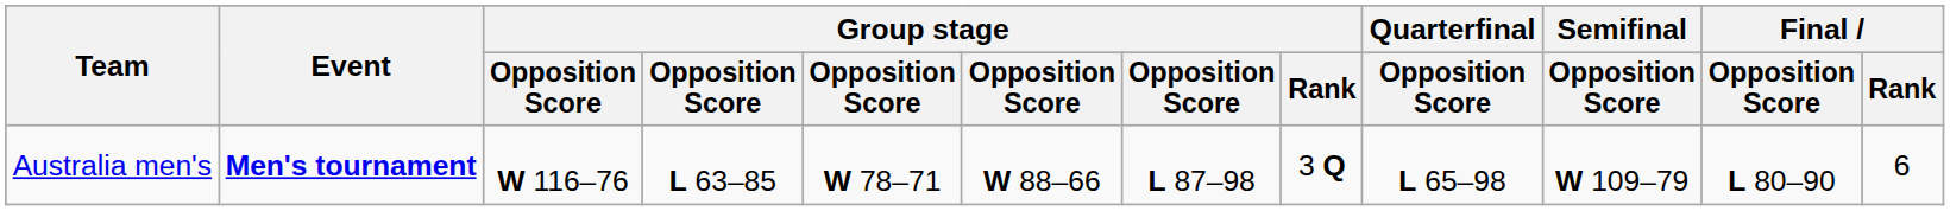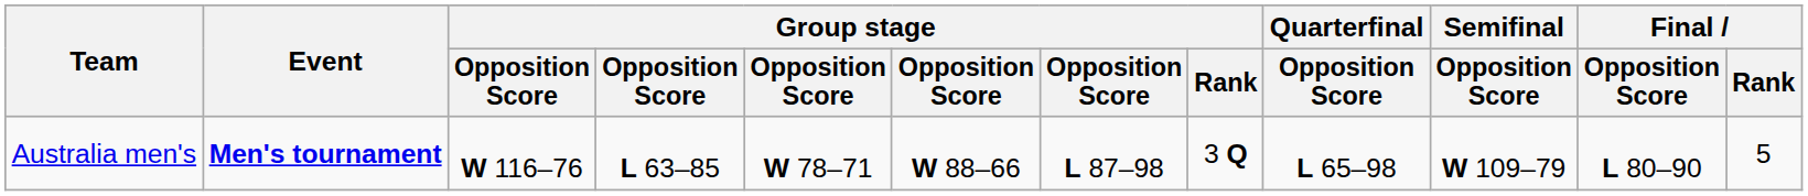Australia men's | Final / Rank: 6 -> 5
